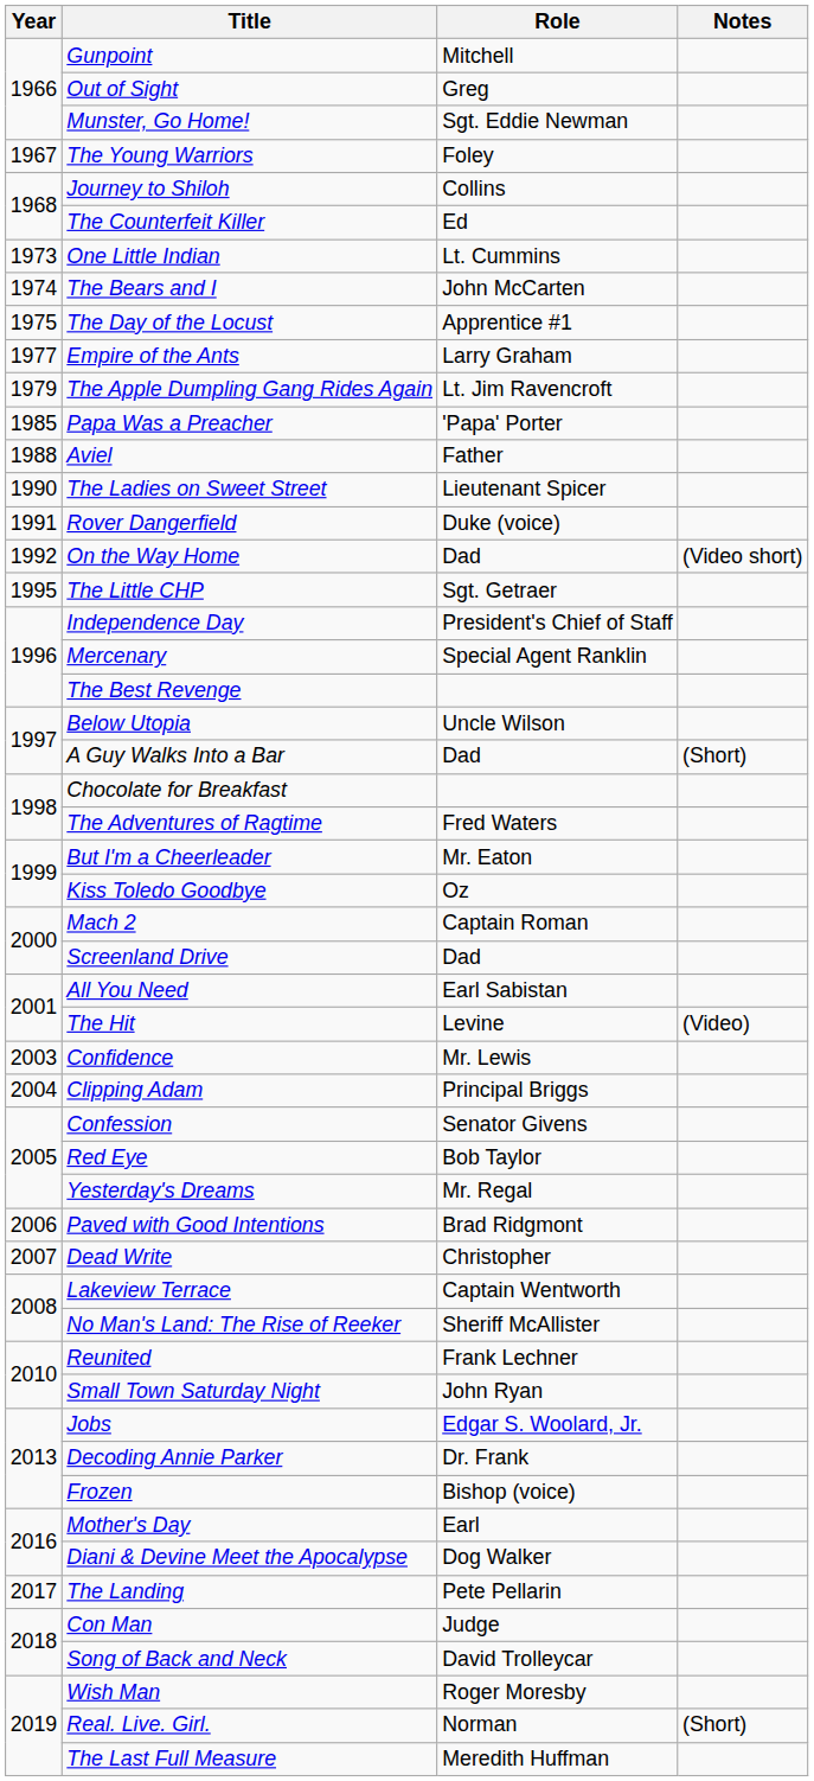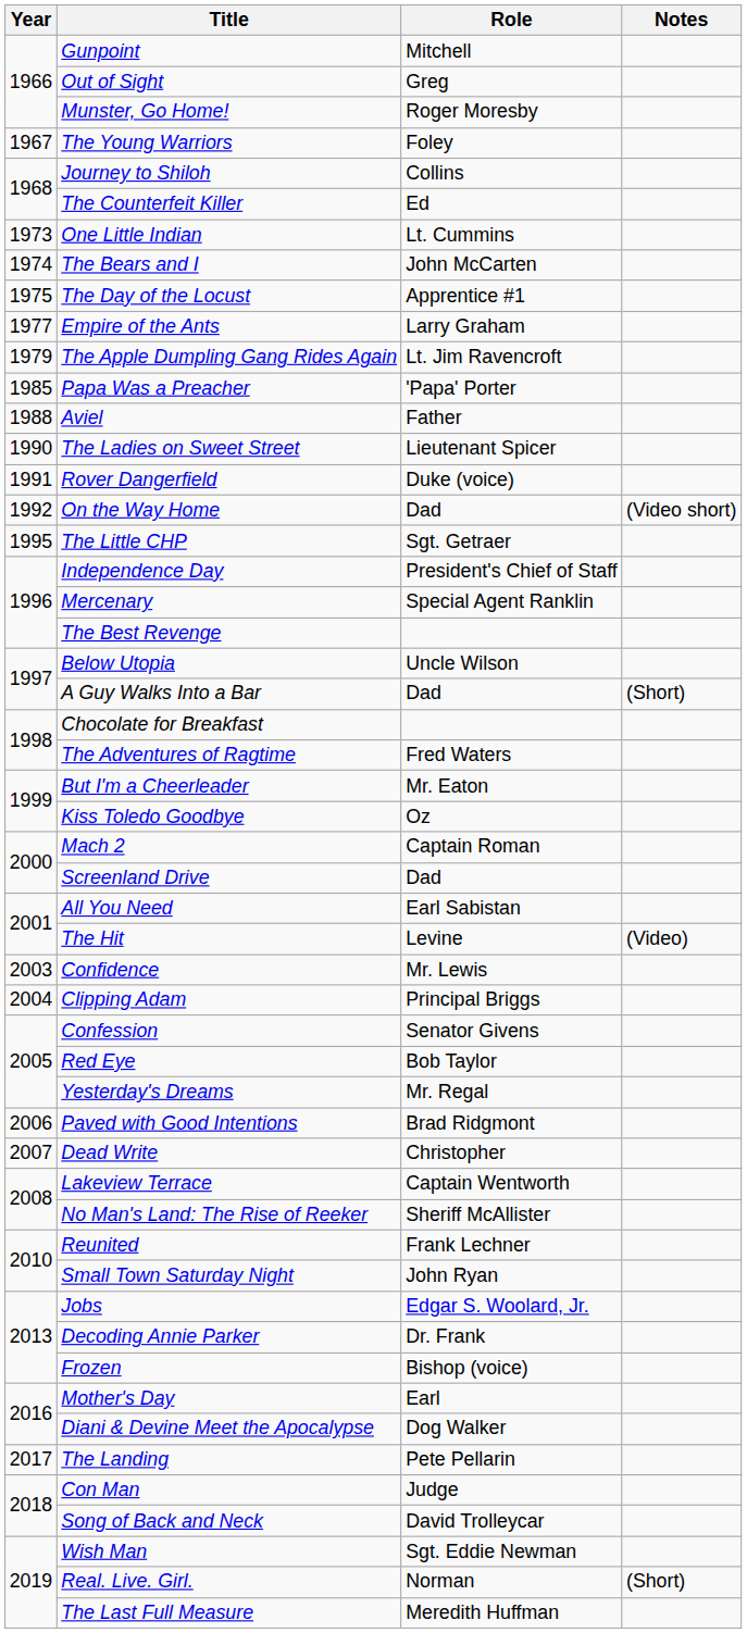Munster, Go Home! | Role: Sgt. Eddie Newman -> Roger Moresby
Wish Man | Role: Roger Moresby -> Sgt. Eddie Newman
